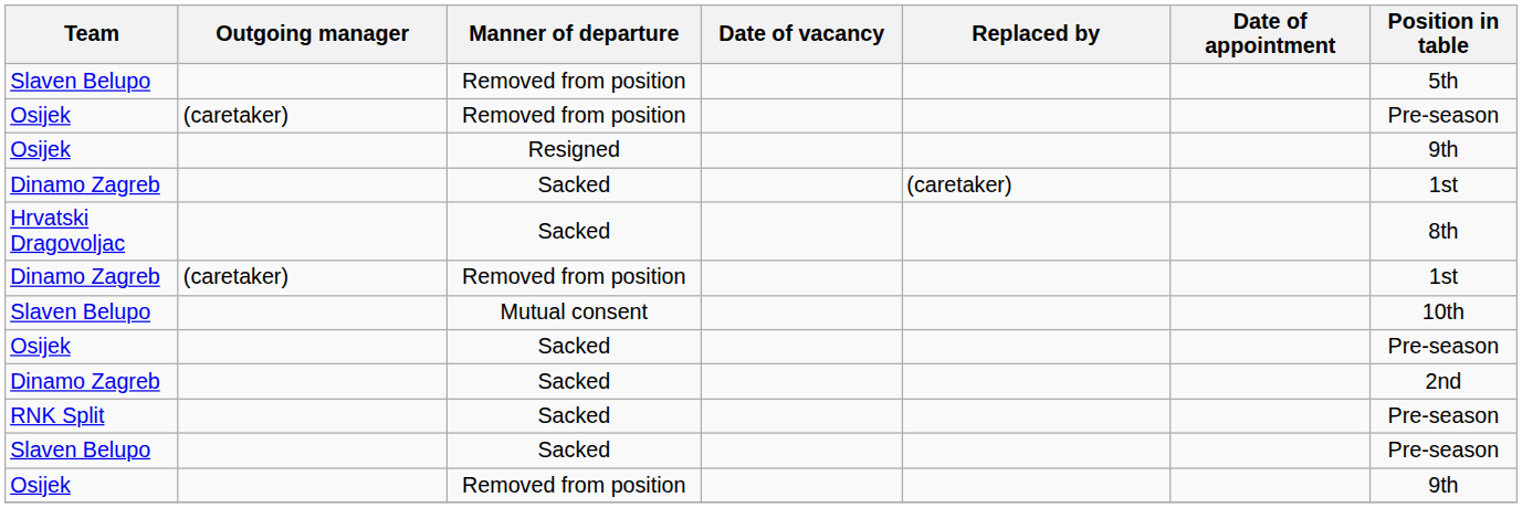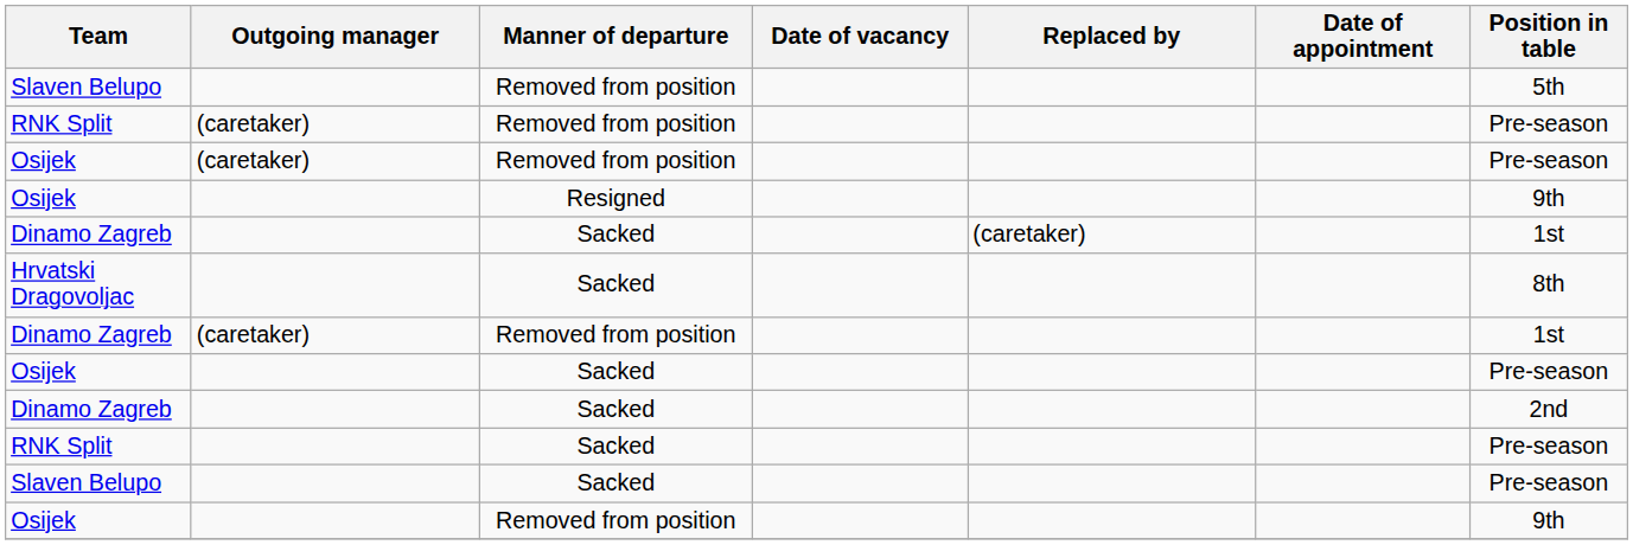+ row: RNK Split | (caretaker) | Removed from position | Pre-season
- row: Slaven Belupo | Mutual consent | 10th
